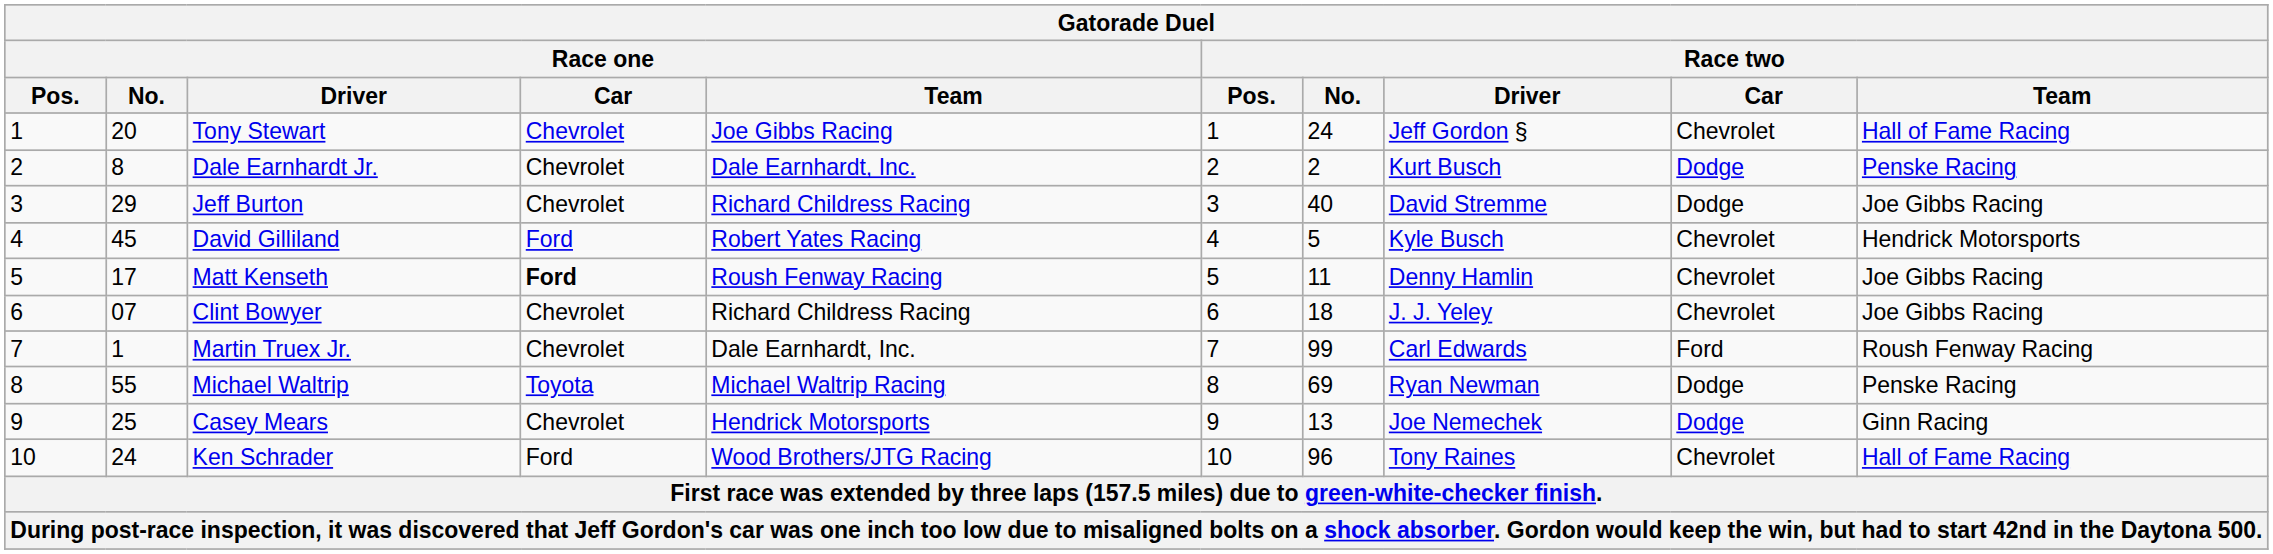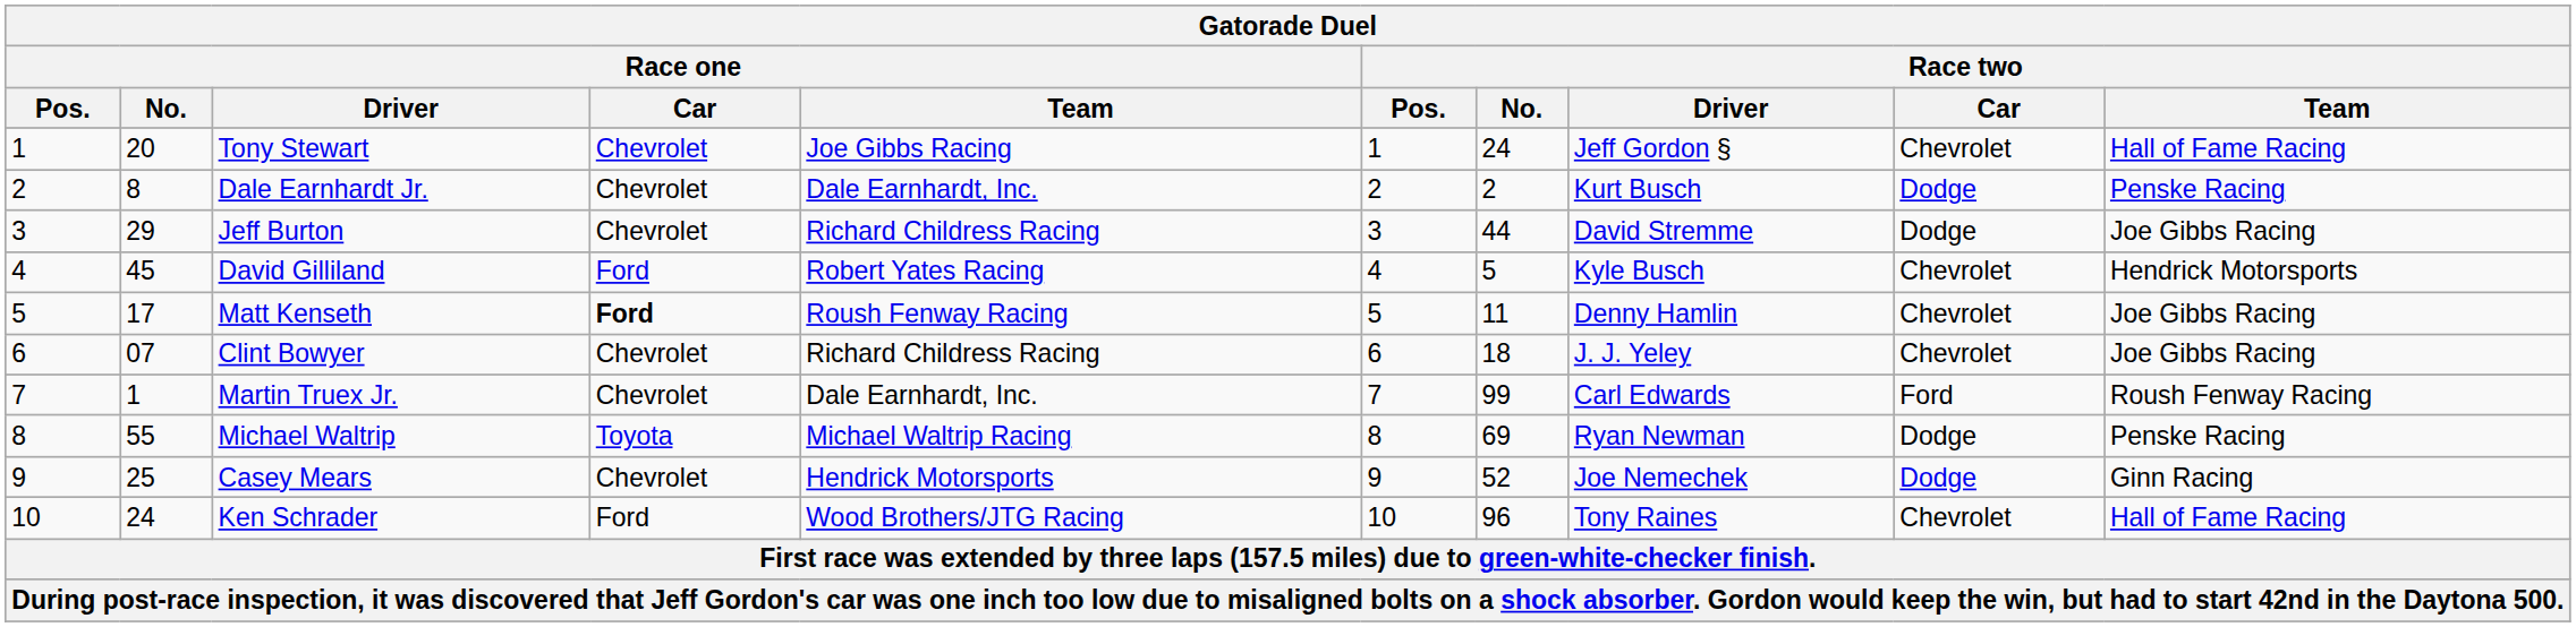Jeff Burton | Race two / No.: 40 -> 44
Casey Mears | Race two / No.: 13 -> 52
